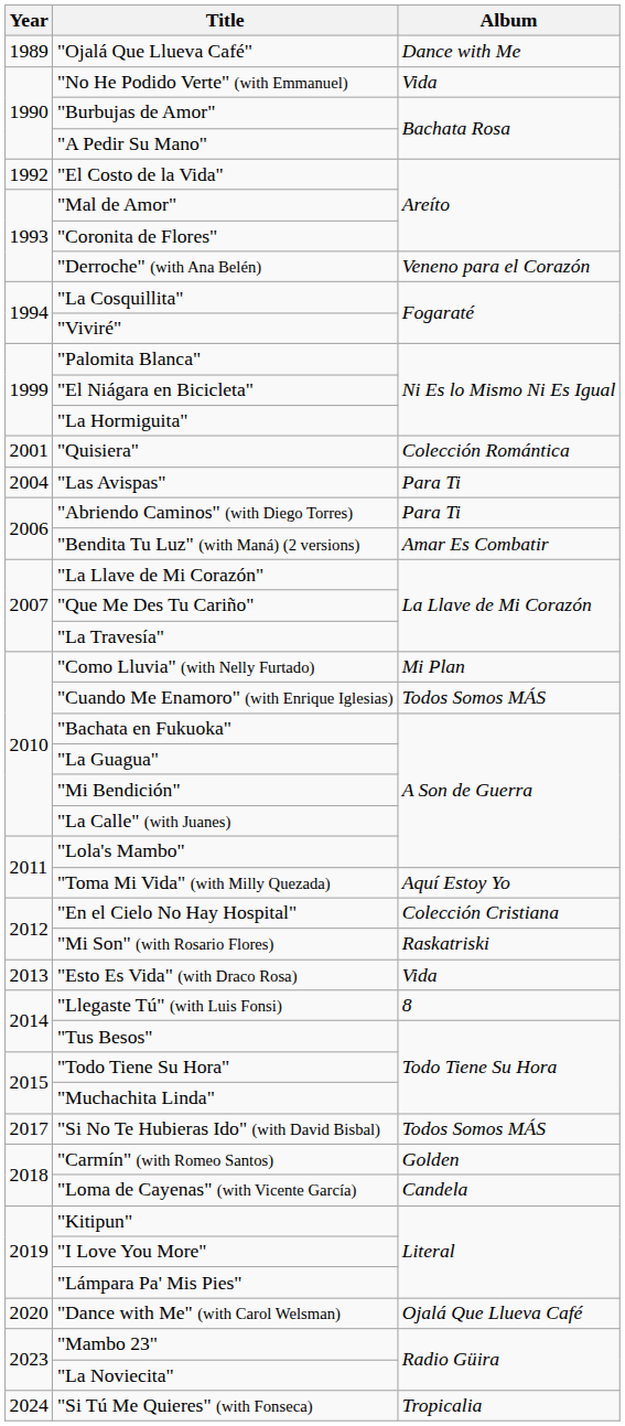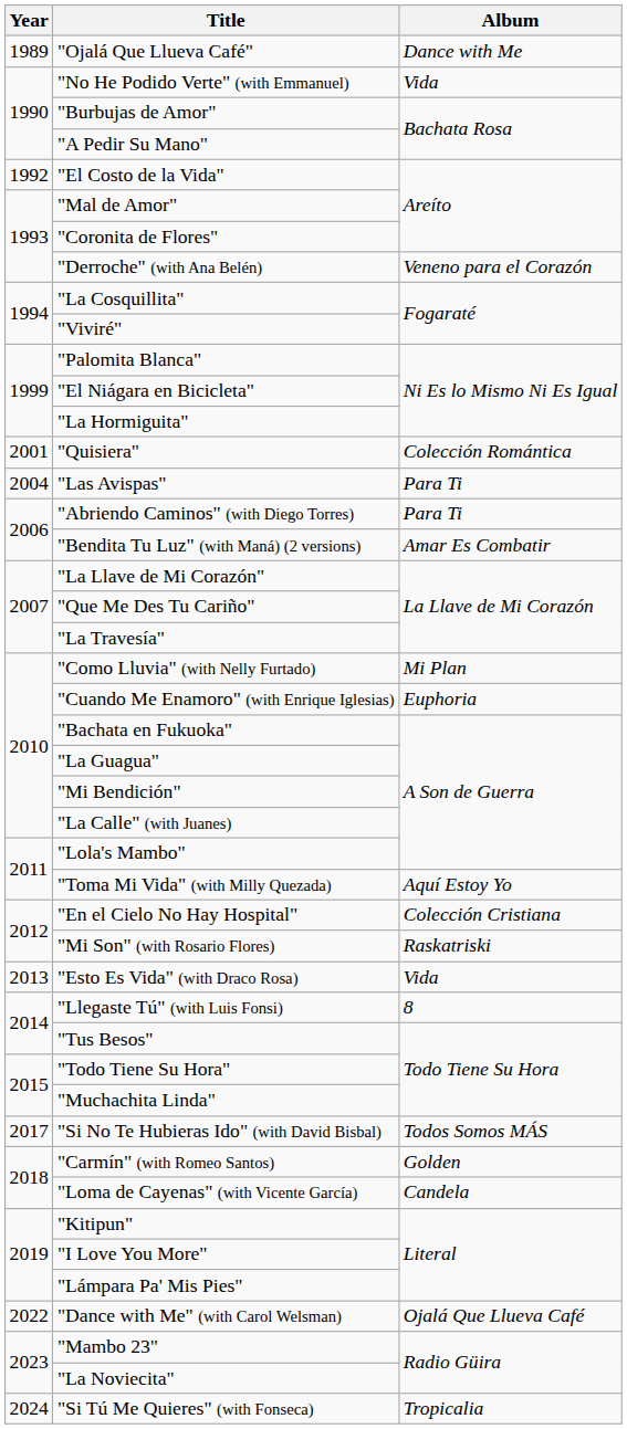"Cuando Me Enamoro" (with Enrique Iglesias) | Album: Todos Somos MÁS -> Euphoria
"Dance with Me" (with Carol Welsman) | Year: 2020 -> 2022
